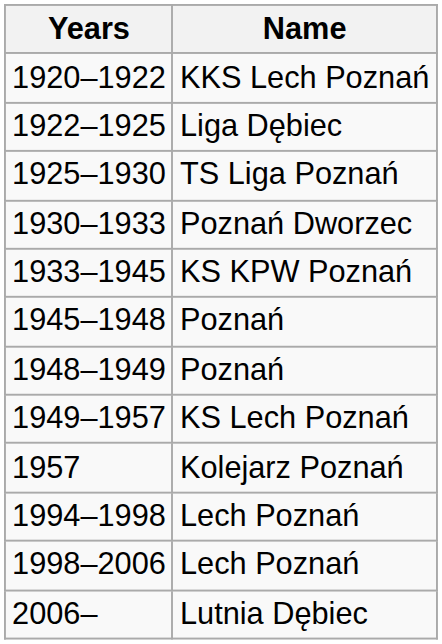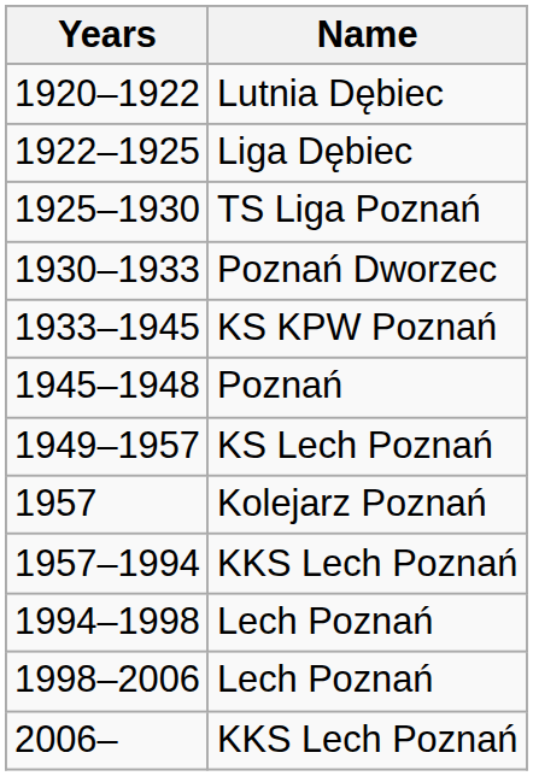1920–1922 | Name: KKS Lech Poznań -> Lutnia Dębiec
- row: 1948–1949 | Poznań
+ row: 1957–1994 | KKS Lech Poznań
2006– | Name: Lutnia Dębiec -> KKS Lech Poznań
